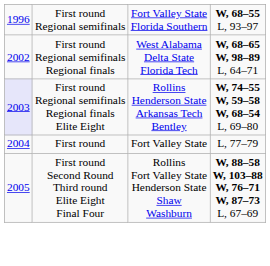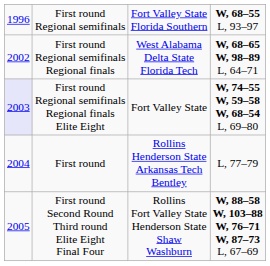First round Regional semifinals Regional finals Elite Eight | column 3: Rollins Henderson State Arkansas Tech Bentley -> Fort Valley State
First round | column 3: Fort Valley State -> Rollins Henderson State Arkansas Tech Bentley
